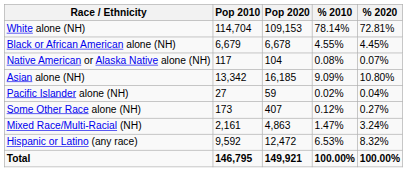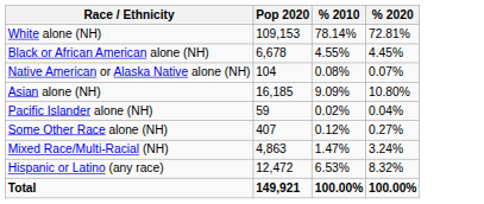- column: Pop 2010 | 114,704 | 6,679 | 117 | 13,342 | 27 | 173 | 2,161 | 9,592 | 146,795
